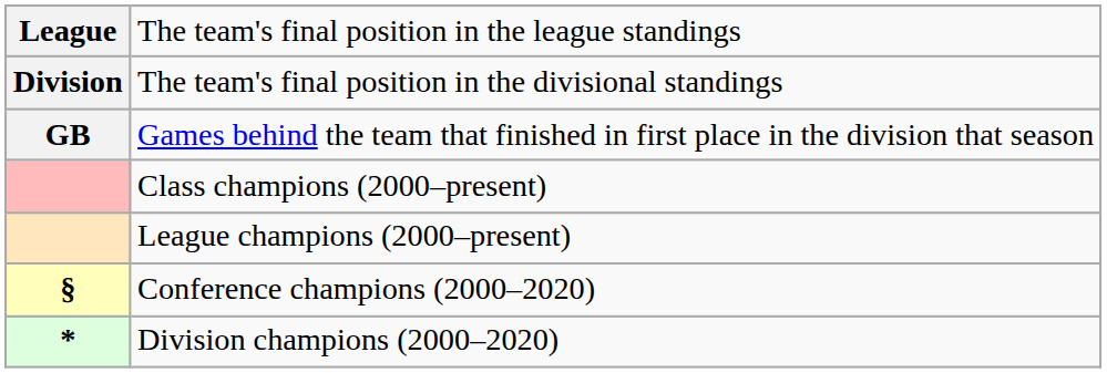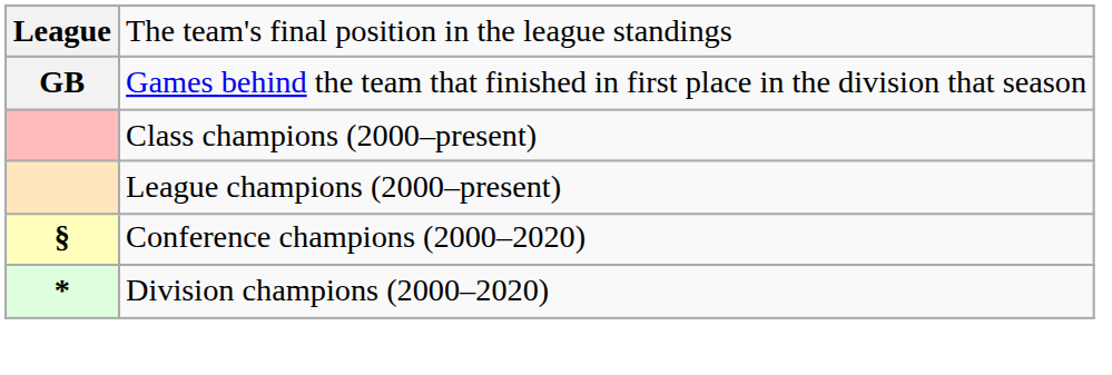- row: Division | The team's final position in the divisional standings
